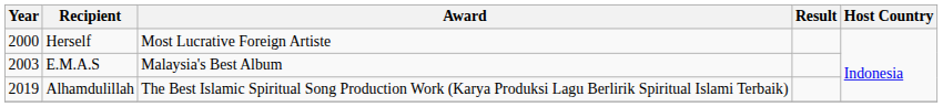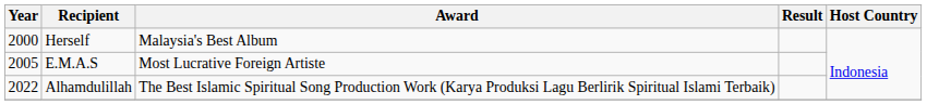Herself | Award: Most Lucrative Foreign Artiste -> Malaysia's Best Album
E.M.A.S | Year: 2003 -> 2005
E.M.A.S | Award: Malaysia's Best Album -> Most Lucrative Foreign Artiste
Alhamdulillah | Year: 2019 -> 2022
